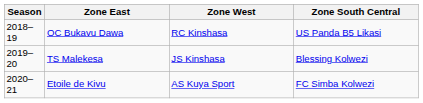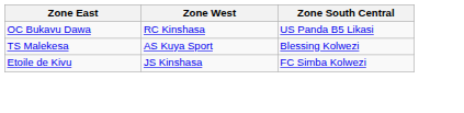- column: Season | 2018–19 | 2019–20 | 2020–21
TS Malekesa | Zone West: JS Kinshasa -> AS Kuya Sport
Etoile de Kivu | Zone West: AS Kuya Sport -> JS Kinshasa
